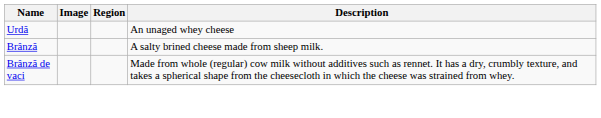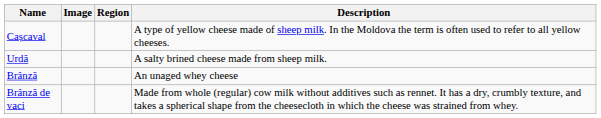+ row: Cașcaval | A type of yellow cheese made of sheep milk. In the Moldova the term is often used to refer to all yellow cheeses.
Urdă | Description: An unaged whey cheese -> A salty brined cheese made from sheep milk.
Brânză | Description: A salty brined cheese made from sheep milk. -> An unaged whey cheese
